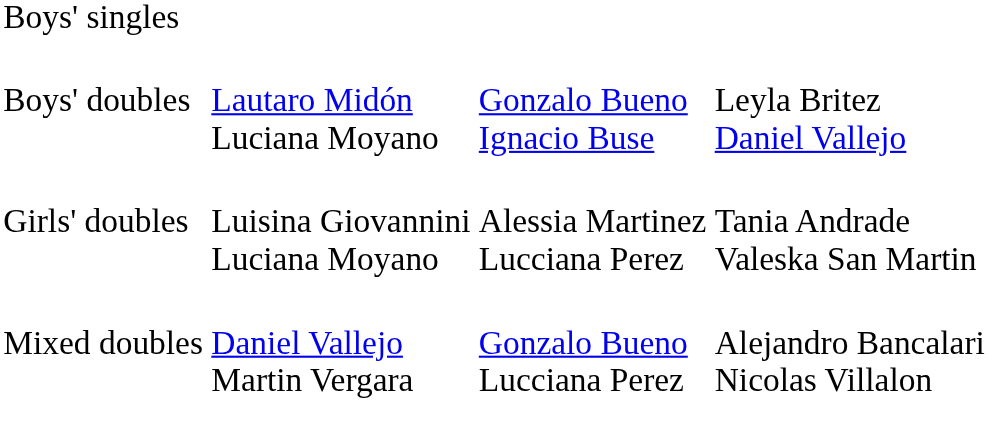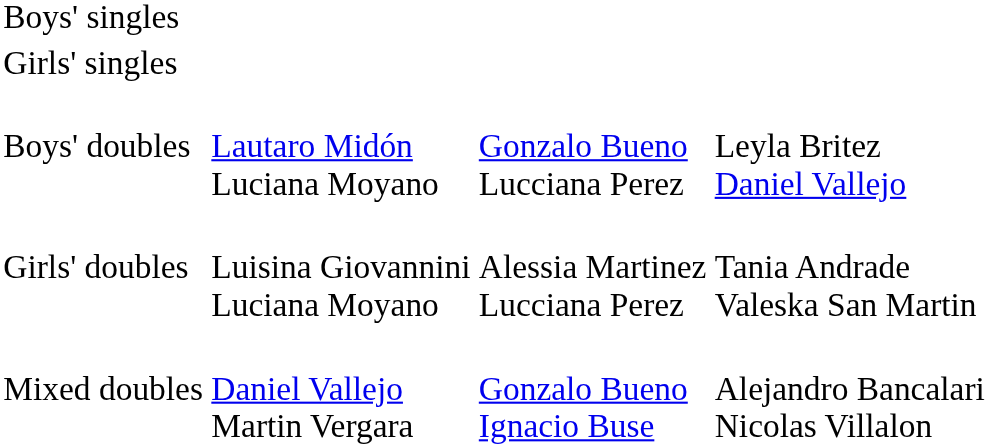+ row: Girls' singles
Boys' doubles | column 3: Gonzalo Bueno Ignacio Buse -> Gonzalo Bueno Lucciana Perez
Mixed doubles | column 3: Gonzalo Bueno Lucciana Perez -> Gonzalo Bueno Ignacio Buse
